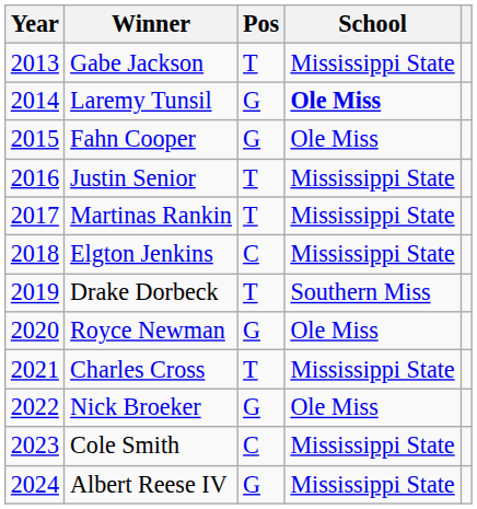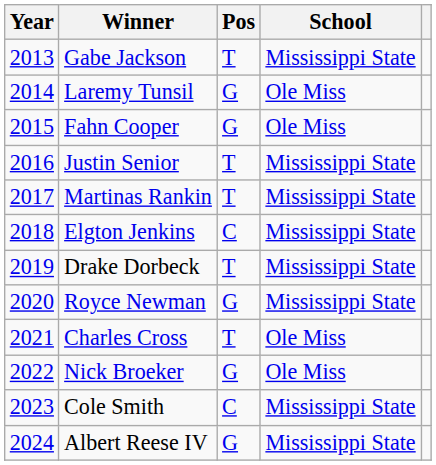Laremy Tunsil | School: bold -> normal
Drake Dorbeck | School: Southern Miss -> Mississippi State
Royce Newman | School: Ole Miss -> Mississippi State
Charles Cross | School: Mississippi State -> Ole Miss
